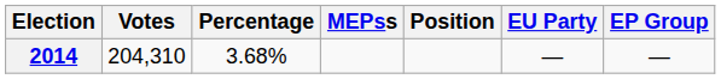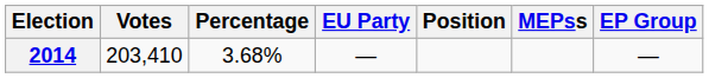columns swapped: MEPss <-> EU Party
2014 | Votes: 204,310 -> 203,410
